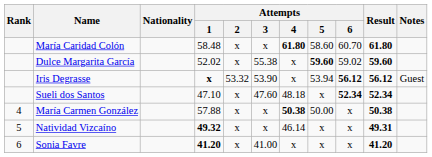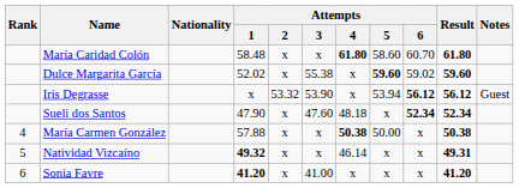Iris Degrasse | Attempts / 1: bold -> normal
Sueli dos Santos | Attempts / 1: 47.10 -> 47.90
